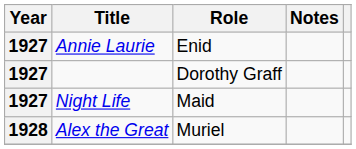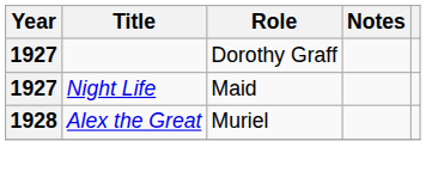- row: 1927 | Annie Laurie | Enid
